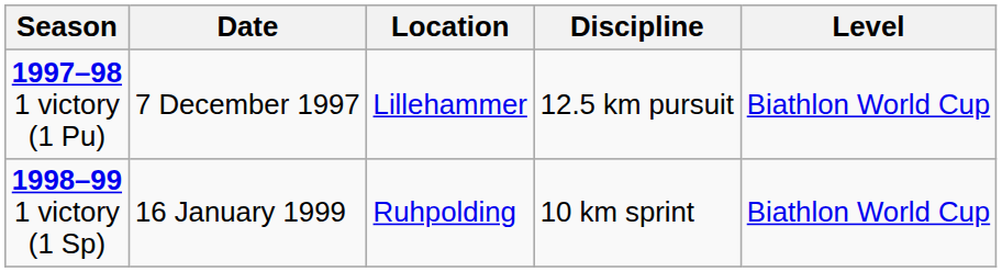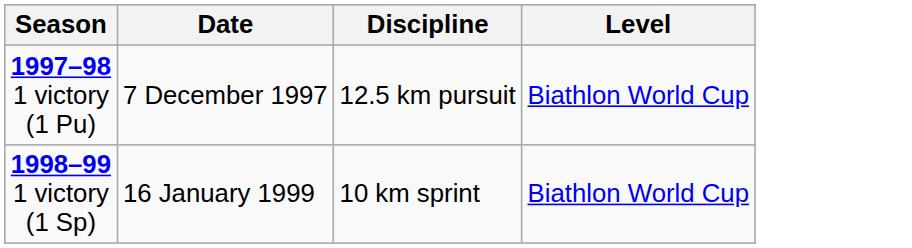- column: Location | Lillehammer | Ruhpolding
